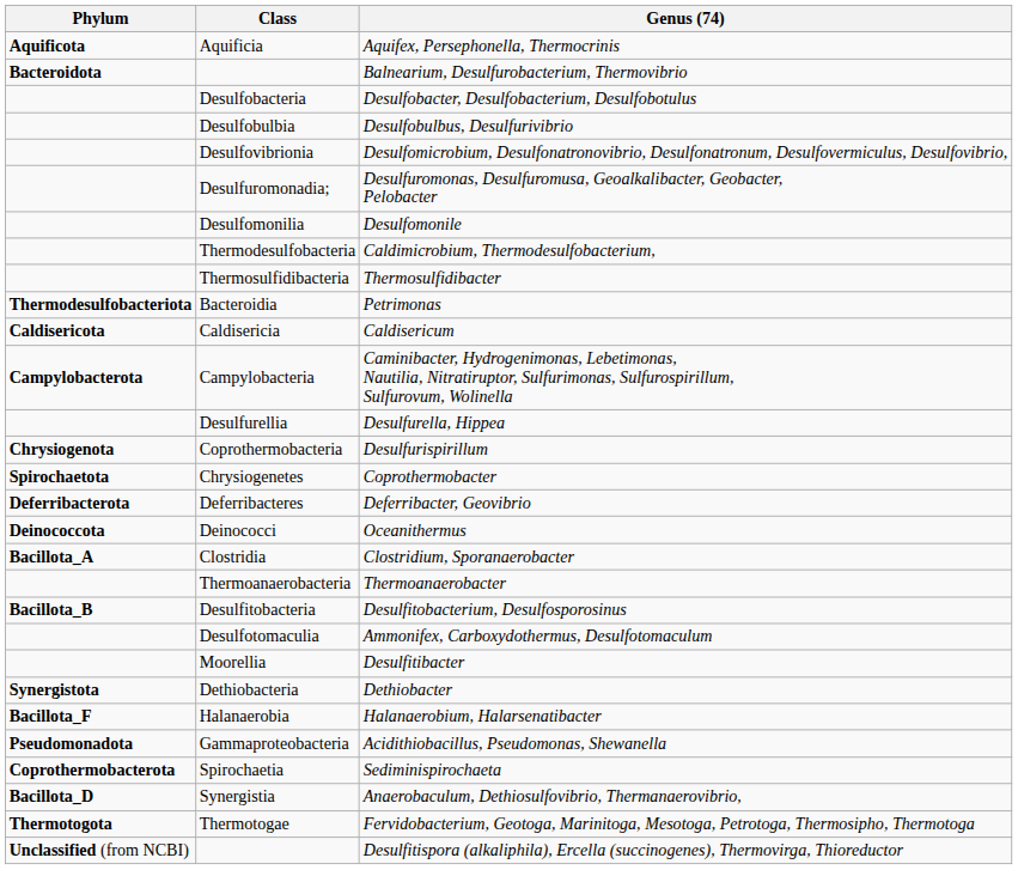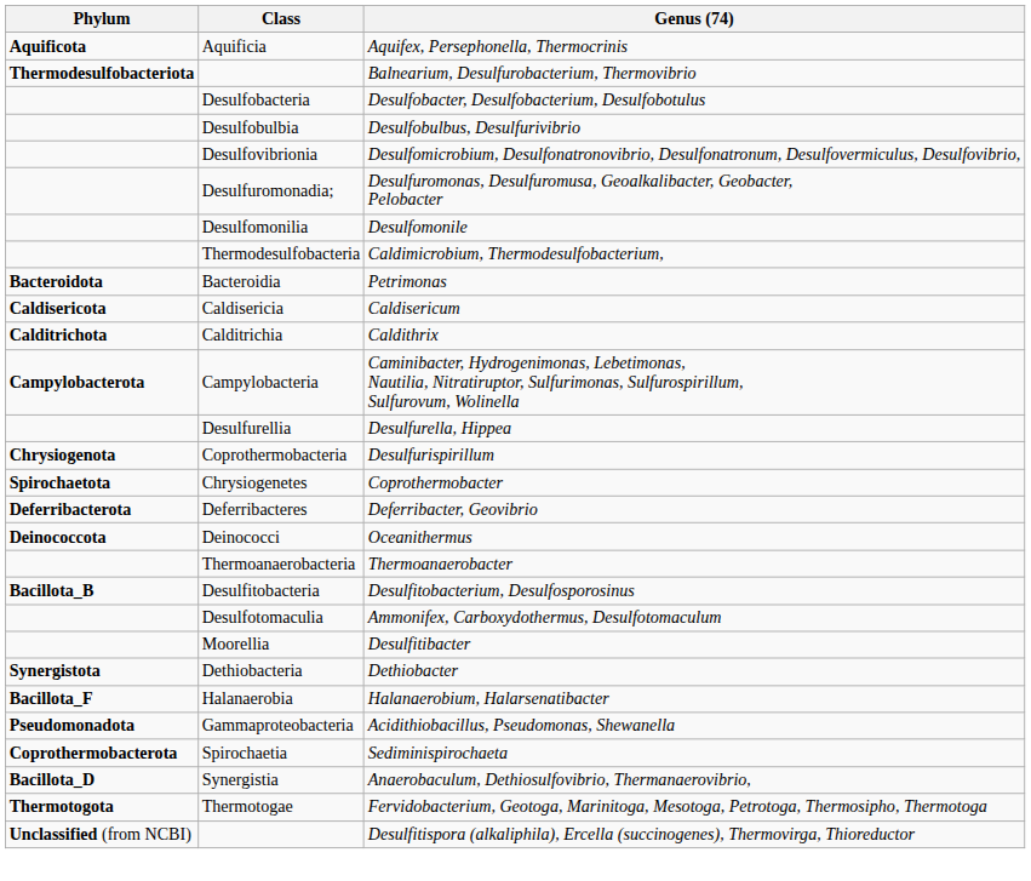Balnearium, Desulfurobacterium, Thermovibrio | Phylum: Bacteroidota -> Thermodesulfobacteriota
- row: Thermosulfidibacteria | Thermosulfidibacter
Petrimonas | Phylum: Thermodesulfobacteriota -> Bacteroidota
+ row: Calditrichota | Calditrichia | Caldithrix
- row: Bacillota_A | Clostridia | Clostridium, Sporanaerobacter
